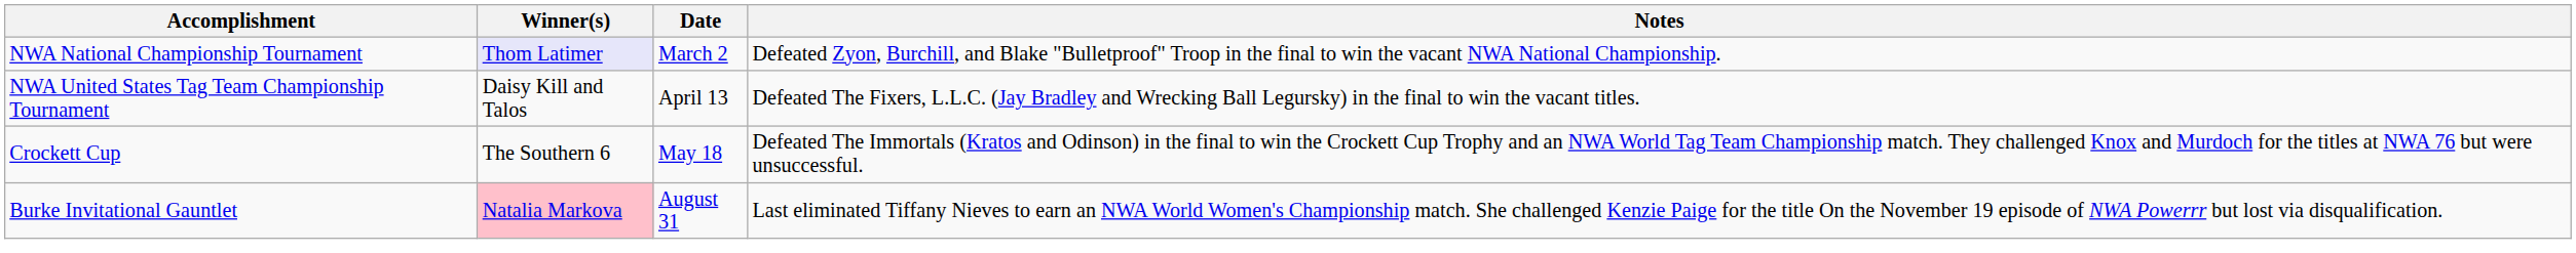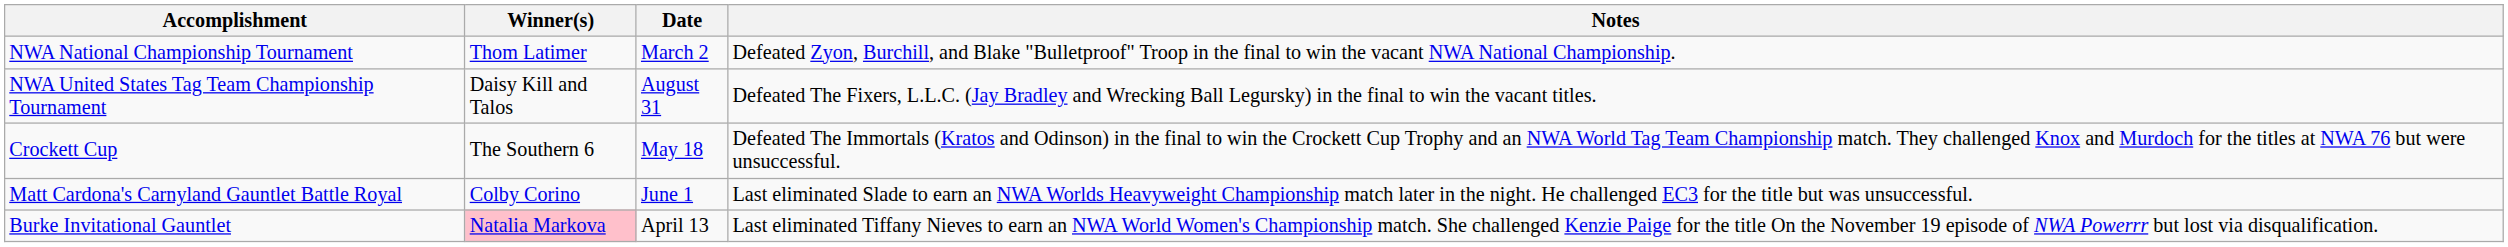NWA National Championship Tournament | Winner(s): lavender background -> no background
NWA United States Tag Team Championship Tournament | Date: April 13 -> August 31
+ row: Matt Cardona's Carnyland Gauntlet Battle Royal | Colby Corino | June 1 | Last eliminated Slade to earn an NWA Worlds Heavyweight Championship match later in the night. He challenged EC3 for the title but was unsuccessful.
Burke Invitational Gauntlet | Date: August 31 -> April 13
